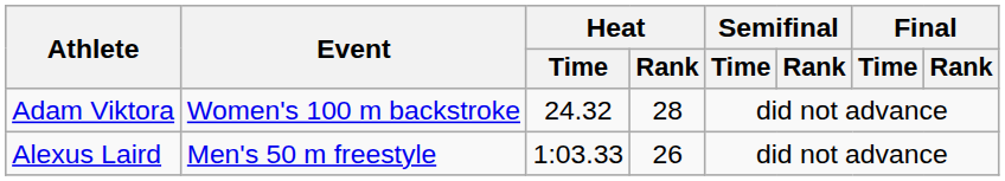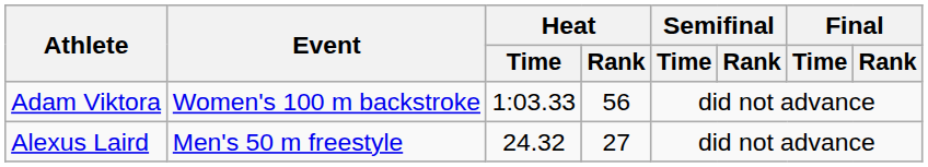Adam Viktora | Heat / Time: 24.32 -> 1:03.33
Adam Viktora | Heat / Rank: 28 -> 56
Alexus Laird | Heat / Time: 1:03.33 -> 24.32
Alexus Laird | Heat / Rank: 26 -> 27
